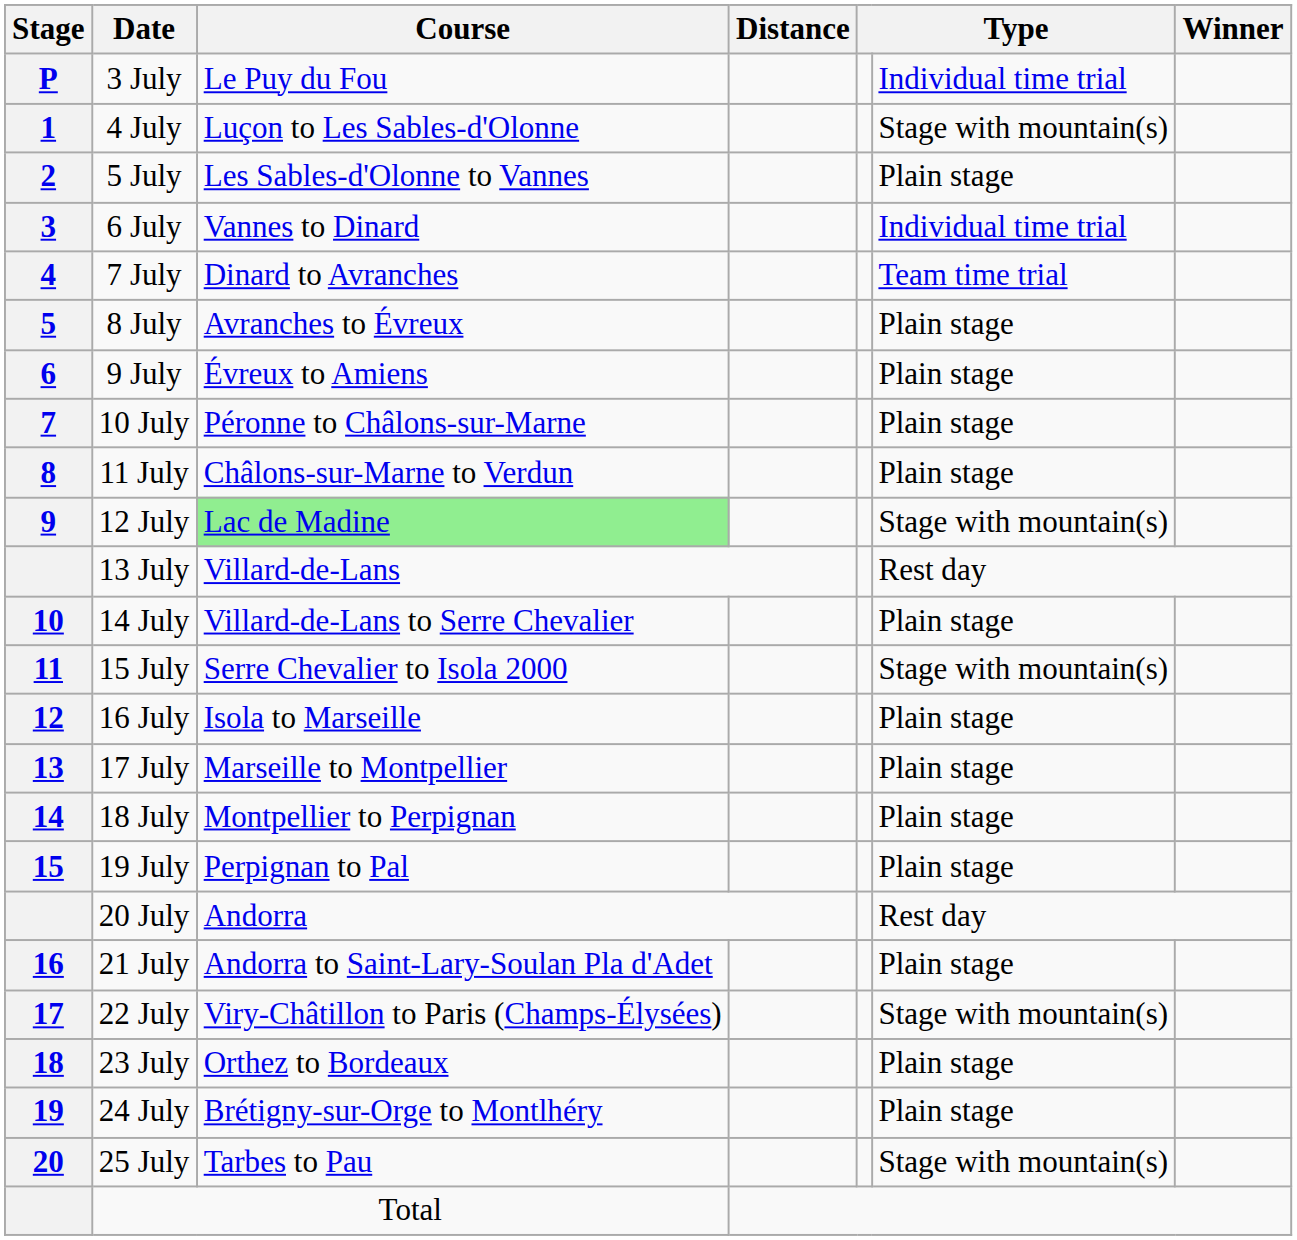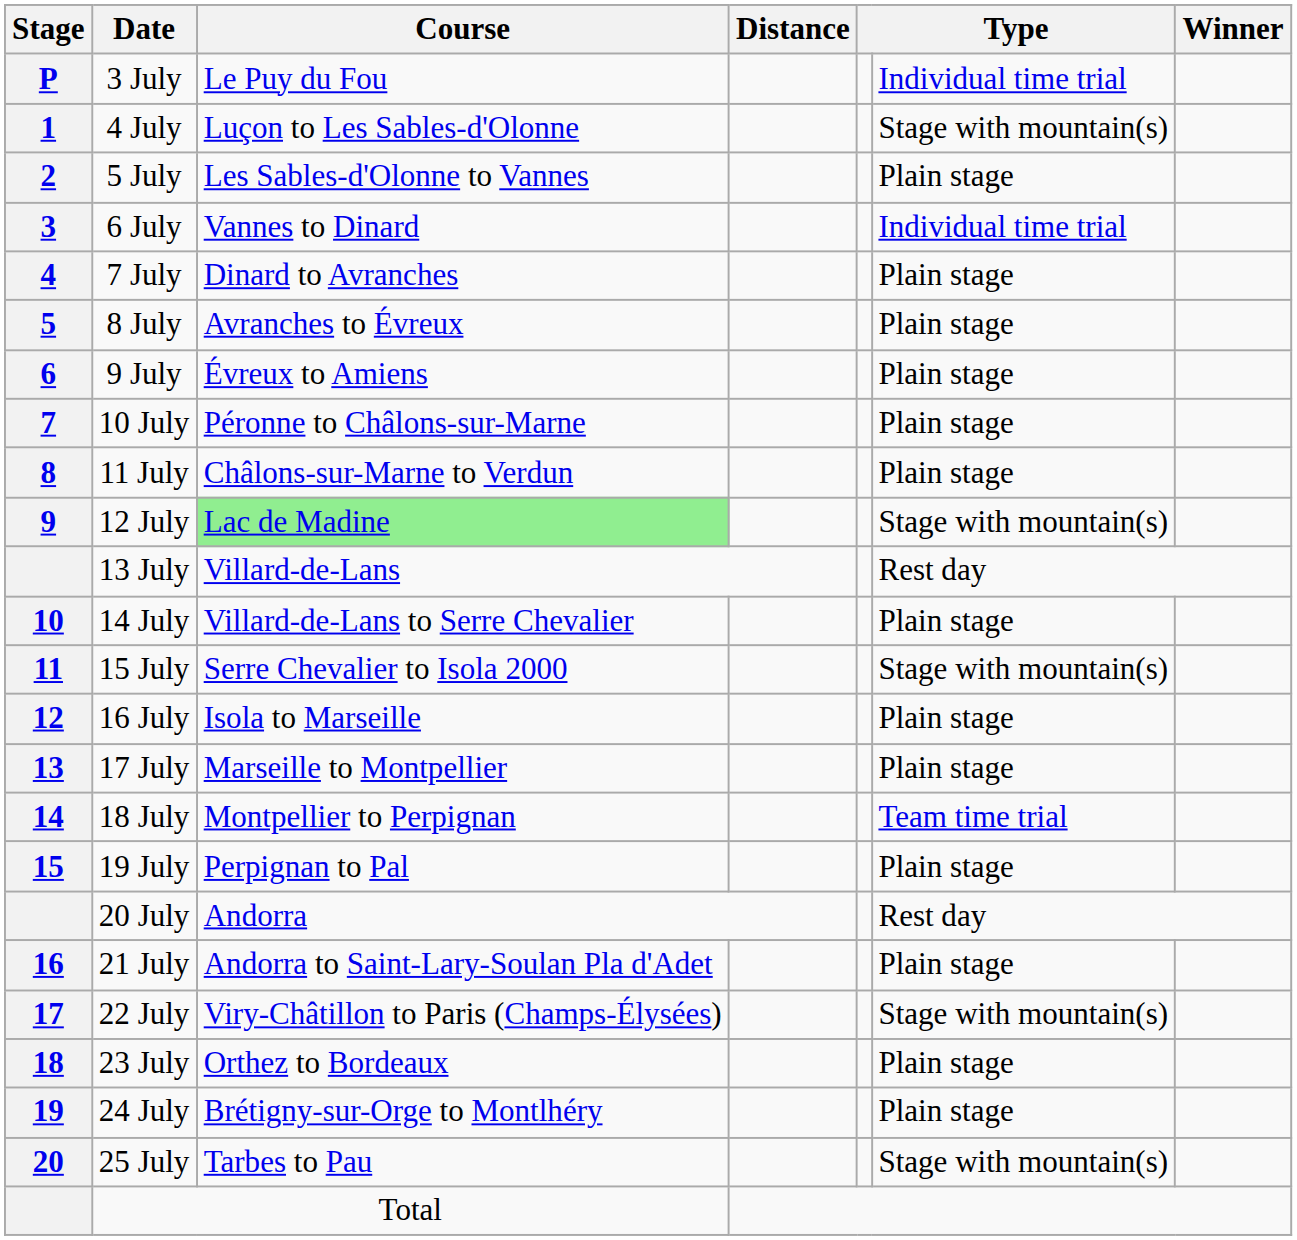7 July | column 6: Team time trial -> Plain stage
18 July | column 6: Plain stage -> Team time trial
